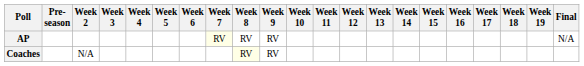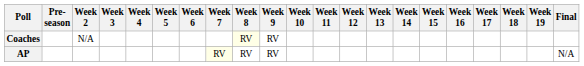rows swapped: AP <-> Coaches
